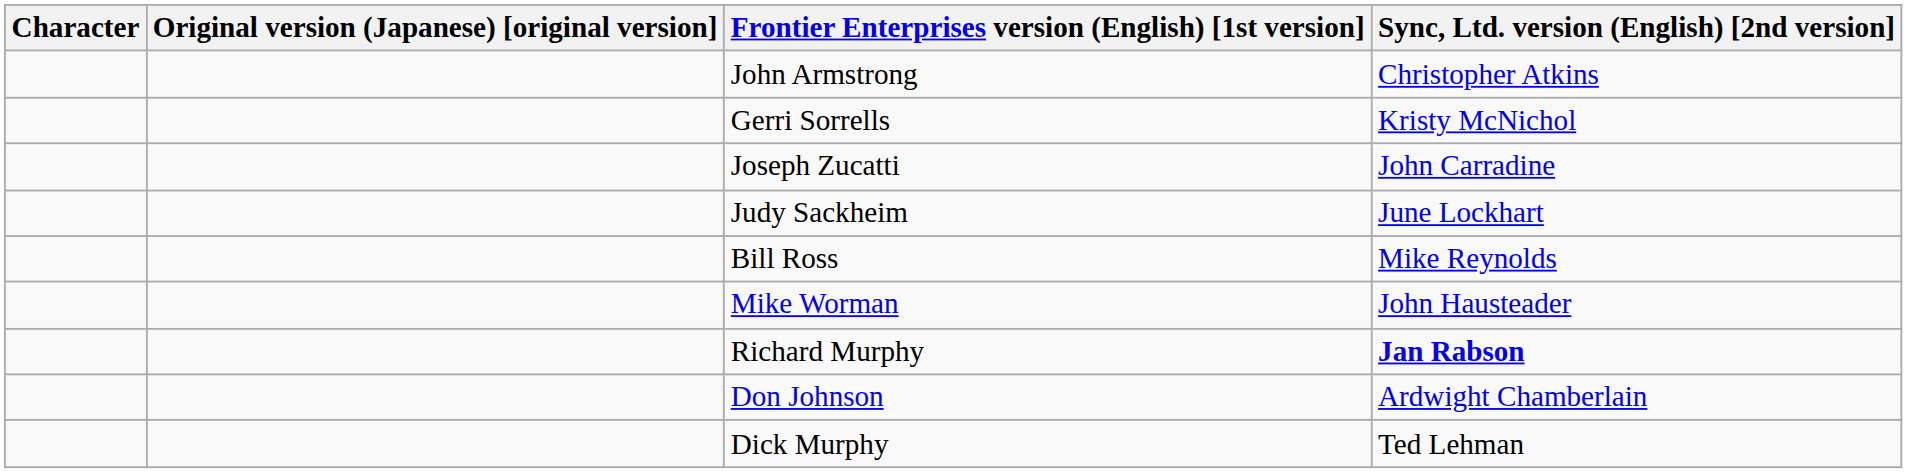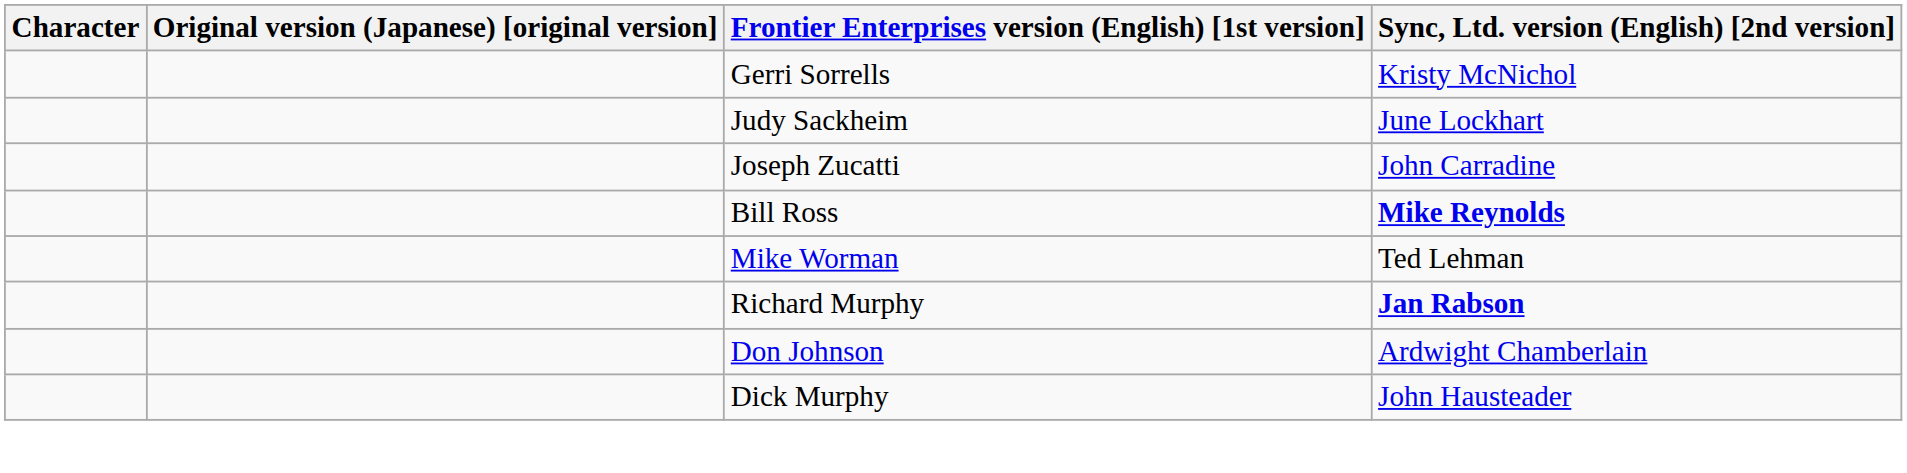- row: John Armstrong | Christopher Atkins
rows swapped: Joseph Zucatti <-> Judy Sackheim
Bill Ross | Sync, Ltd. version (English) [2nd version]: normal -> bold
Mike Worman | Sync, Ltd. version (English) [2nd version]: John Hausteader -> Ted Lehman
Dick Murphy | Sync, Ltd. version (English) [2nd version]: Ted Lehman -> John Hausteader
